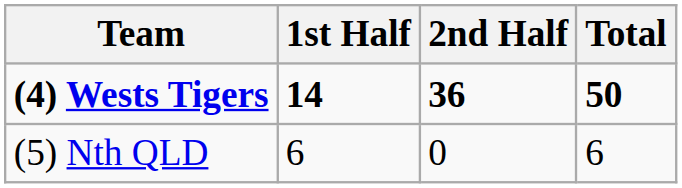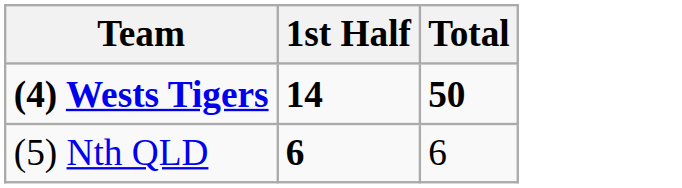- column: 2nd Half | 36 | 0
(5) Nth QLD | 1st Half: normal -> bold
